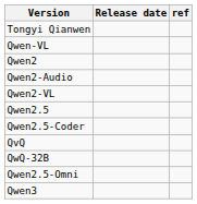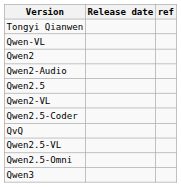rows swapped: Qwen2-VL <-> Qwen2.5
+ row: Qwen2.5-VL
- row: QwQ-32B
